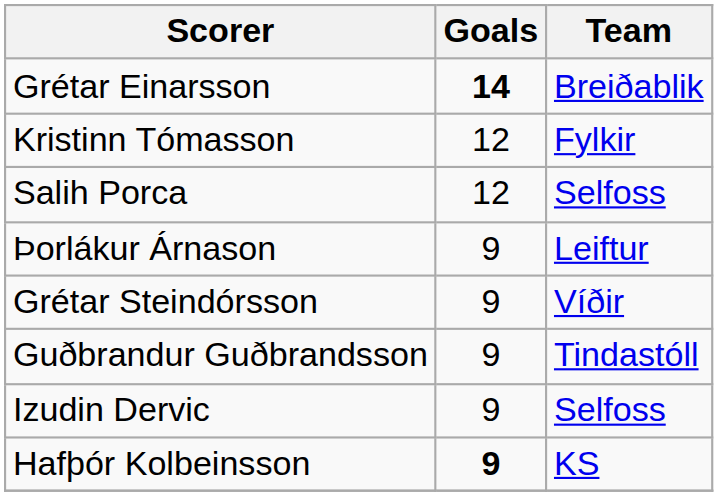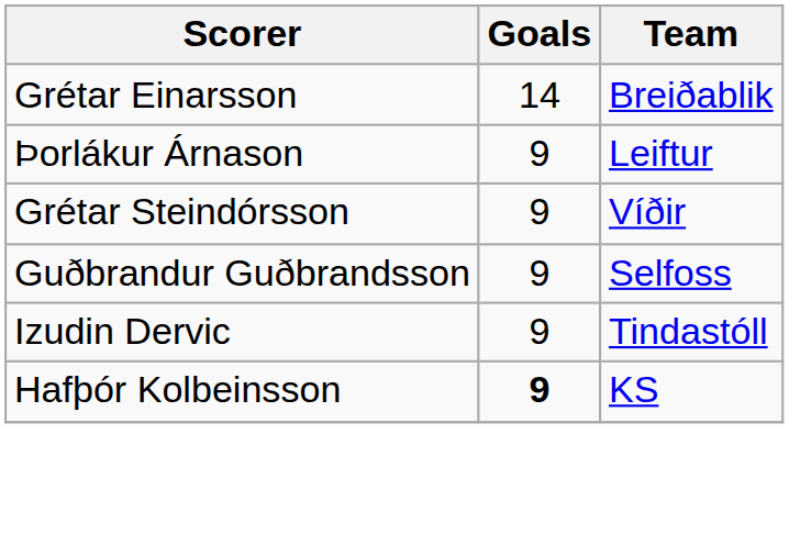Grétar Einarsson | Goals: bold -> normal
- row: Kristinn Tómasson | 12 | Fylkir
- row: Salih Porca | 12 | Selfoss
Guðbrandur Guðbrandsson | Team: Tindastóll -> Selfoss
Izudin Dervic | Team: Selfoss -> Tindastóll
